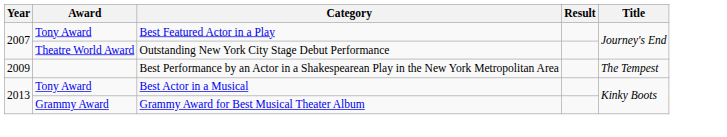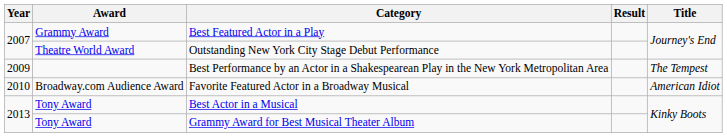Best Featured Actor in a Play | Award: Tony Award -> Grammy Award
+ row: 2010 | Broadway.com Audience Award | Favorite Featured Actor in a Broadway Musical | American Idiot
Grammy Award for Best Musical Theater Album | Award: Grammy Award -> Tony Award
